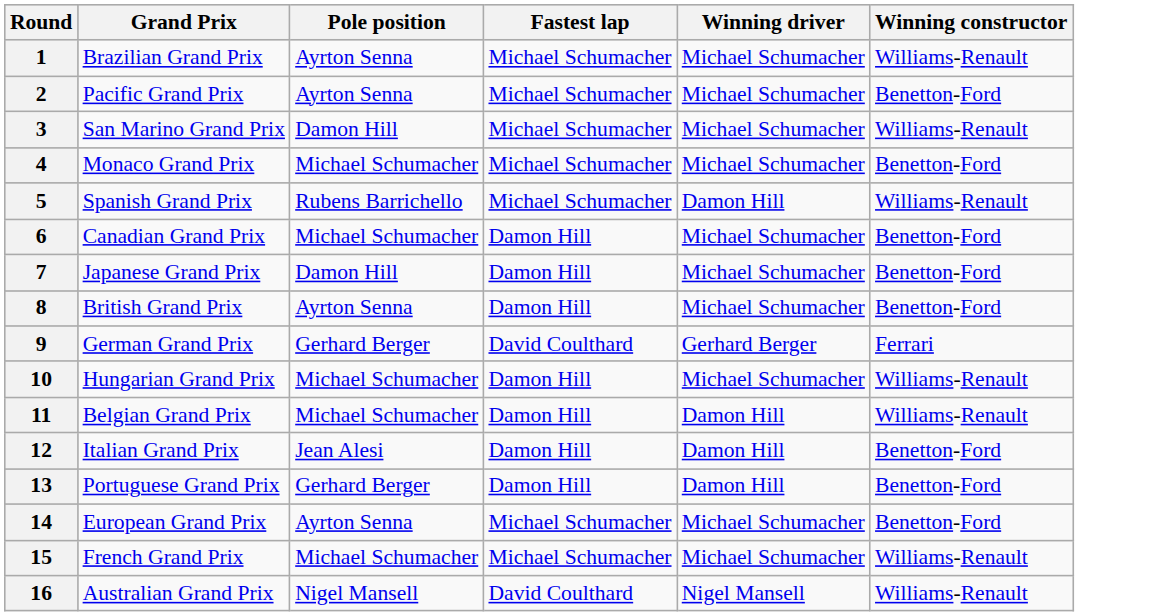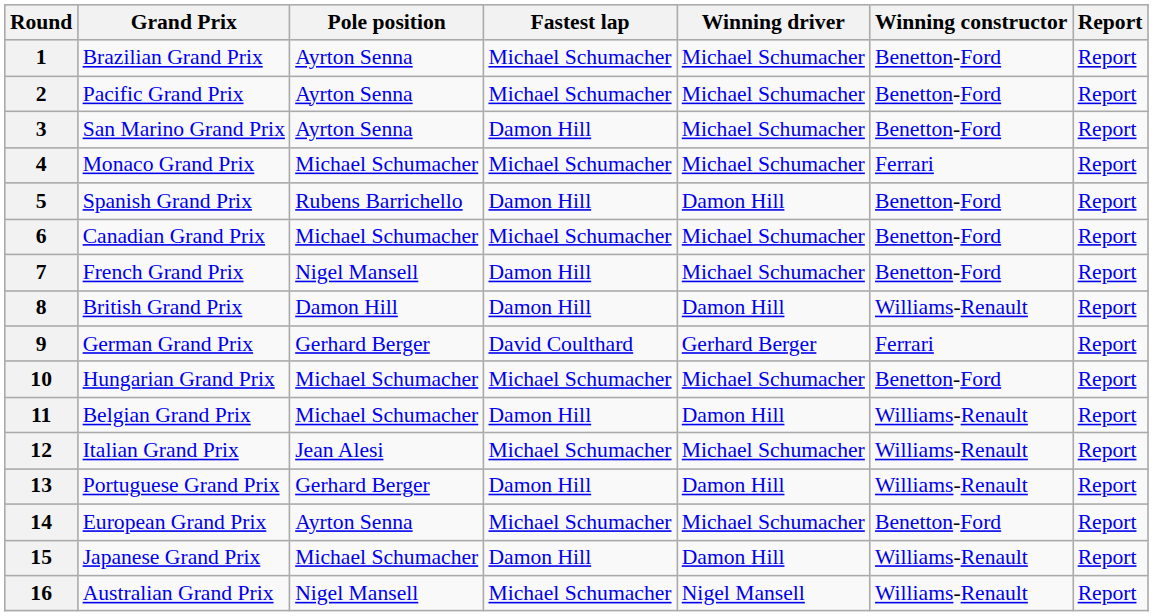+ column: Report | Report | Report | Report | Report | Report | Report | Report | Report | Report | Report | Report | Report | Report | Report | Report | Report
1 | Winning constructor: Williams-Renault -> Benetton-Ford
3 | Pole position: Damon Hill -> Ayrton Senna
3 | Fastest lap: Michael Schumacher -> Damon Hill
3 | Winning constructor: Williams-Renault -> Benetton-Ford
4 | Winning constructor: Benetton-Ford -> Ferrari
5 | Fastest lap: Michael Schumacher -> Damon Hill
5 | Winning constructor: Williams-Renault -> Benetton-Ford
6 | Fastest lap: Damon Hill -> Michael Schumacher
7 | Grand Prix: Japanese Grand Prix -> French Grand Prix
7 | Pole position: Damon Hill -> Nigel Mansell
8 | Pole position: Ayrton Senna -> Damon Hill
8 | Winning driver: Michael Schumacher -> Damon Hill
8 | Winning constructor: Benetton-Ford -> Williams-Renault
10 | Fastest lap: Damon Hill -> Michael Schumacher
10 | Winning constructor: Williams-Renault -> Benetton-Ford
12 | Fastest lap: Damon Hill -> Michael Schumacher
12 | Winning driver: Damon Hill -> Michael Schumacher
12 | Winning constructor: Benetton-Ford -> Williams-Renault
13 | Winning constructor: Benetton-Ford -> Williams-Renault
15 | Grand Prix: French Grand Prix -> Japanese Grand Prix
15 | Fastest lap: Michael Schumacher -> Damon Hill
15 | Winning driver: Michael Schumacher -> Damon Hill
16 | Fastest lap: David Coulthard -> Michael Schumacher
